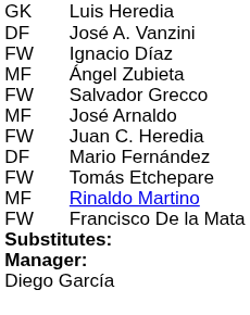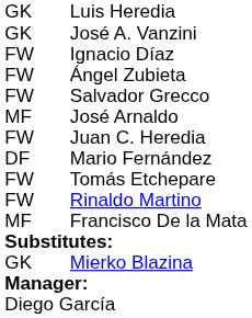José A. Vanzini | column 1: DF -> GK
Ángel Zubieta | column 1: MF -> FW
Rinaldo Martino | column 1: MF -> FW
Francisco De la Mata | column 1: FW -> MF
+ row: GK | Mierko Blazina
